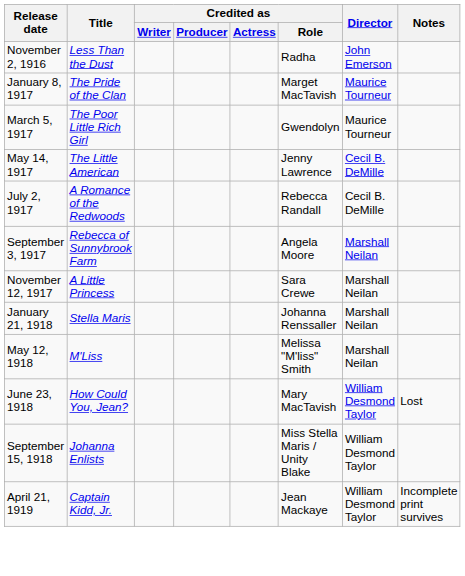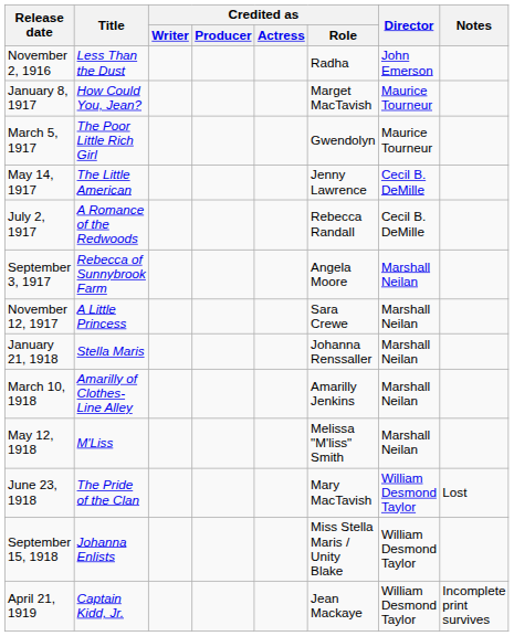January 8, 1917 | Title: The Pride of the Clan -> How Could You, Jean?
+ row: March 10, 1918 | Amarilly of Clothes-Line Alley | Amarilly Jenkins | Marshall Neilan
June 23, 1918 | Title: How Could You, Jean? -> The Pride of the Clan
